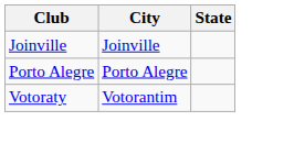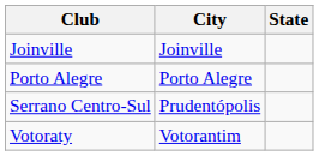+ row: Serrano Centro-Sul | Prudentópolis
